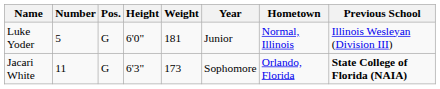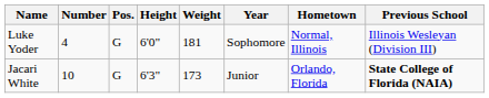Luke Yoder | Number: 5 -> 4
Luke Yoder | Year: Junior -> Sophomore
Jacari White | Number: 11 -> 10
Jacari White | Year: Sophomore -> Junior
